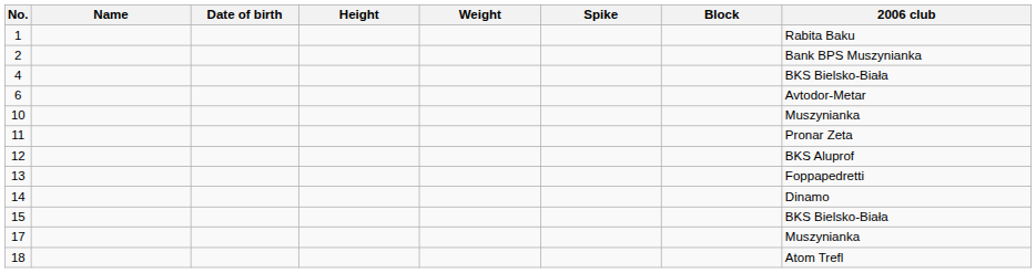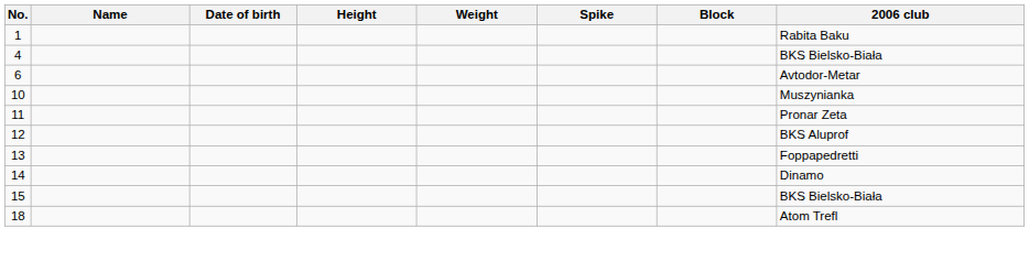- row: 2 | Bank BPS Muszynianka
- row: 17 | Muszynianka
